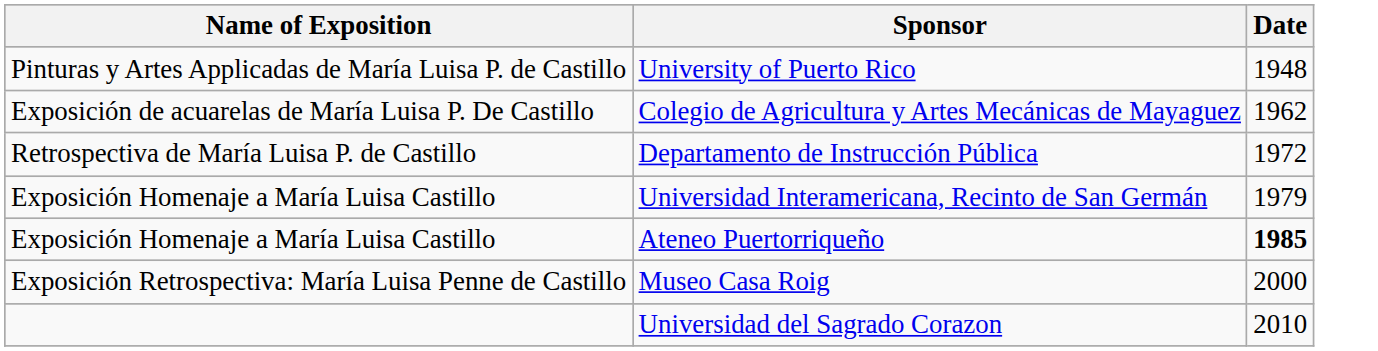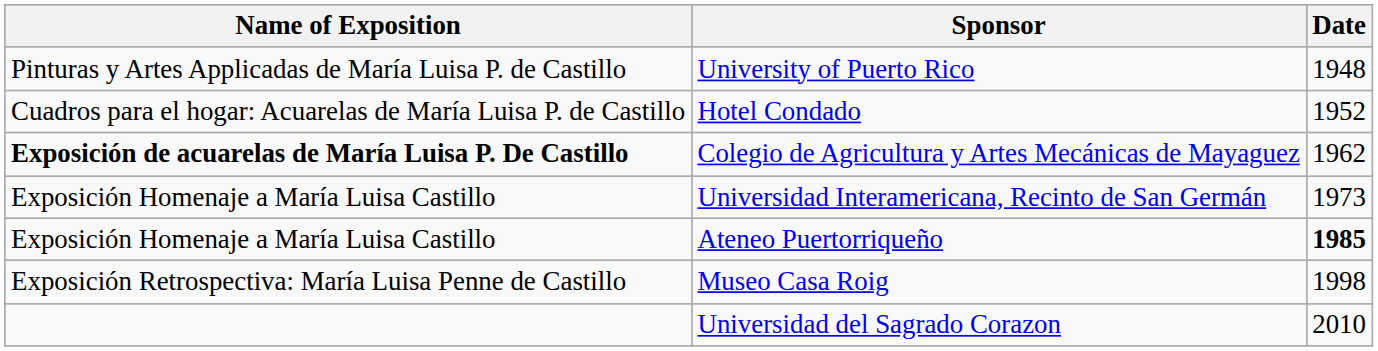+ row: Cuadros para el hogar: Acuarelas de María Luisa P. de Castillo | Hotel Condado | 1952
Colegio de Agricultura y Artes Mecánicas de Mayaguez | Name of Exposition: normal -> bold
- row: Retrospectiva de María Luisa P. de Castillo | Departamento de Instrucción Pública | 1972
Universidad Interamericana, Recinto de San Germán | Date: 1979 -> 1973
Museo Casa Roig | Date: 2000 -> 1998
